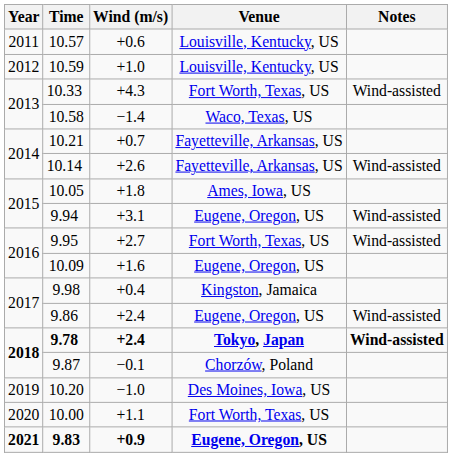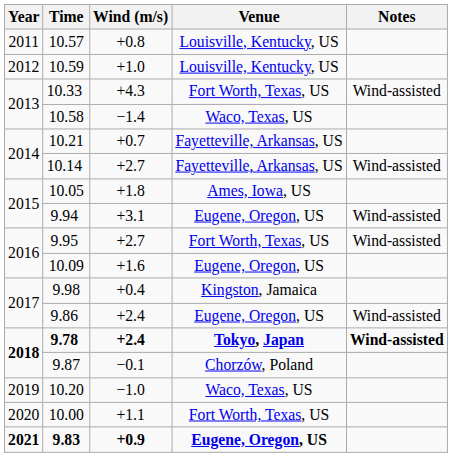10.57 | Wind (m/s): +0.6 -> +0.8
10.14 | Wind (m/s): +2.6 -> +2.7
10.20 | Venue: Des Moines, Iowa, US -> Waco, Texas, US
